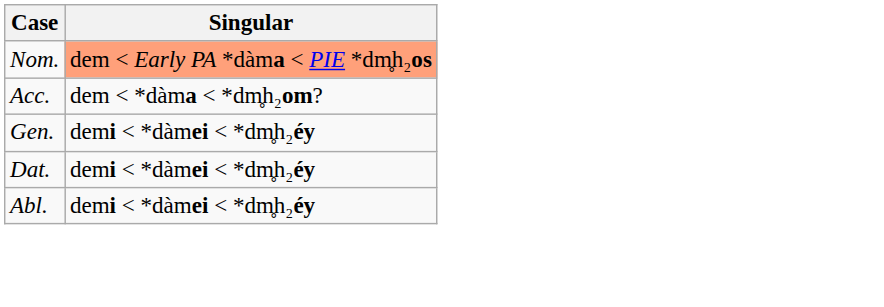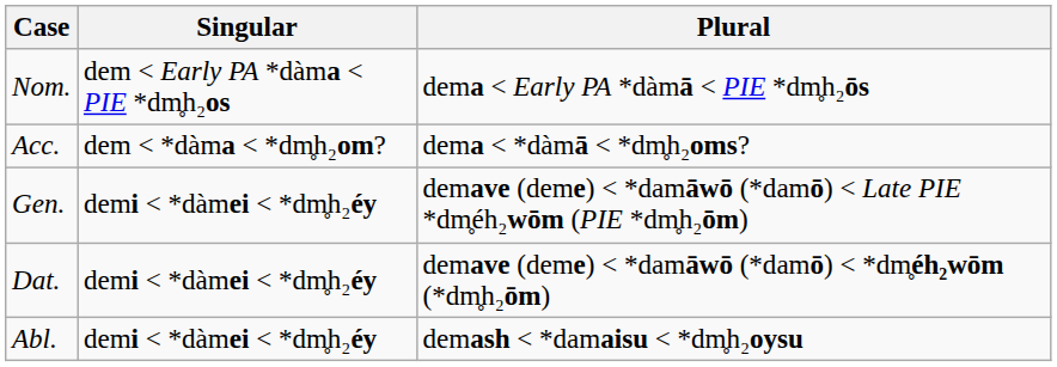+ column: Plural | dema < Early PA *dàmā < PIE *dm̥h₂ōs | dema < *dàmā < *dm̥h₂oms? | demave (deme) < *damāwō (*damō) < Late PIE *dm̥éh₂wōm (PIE *dm̥h₂ōm) | demave (deme) < *damāwō (*damō) < *dm̥éh₂wōm (*dm̥h₂ōm) | demash < *damaisu < *dm̥h₂oysu
Nom. | Singular: lightsalmon background -> no background
